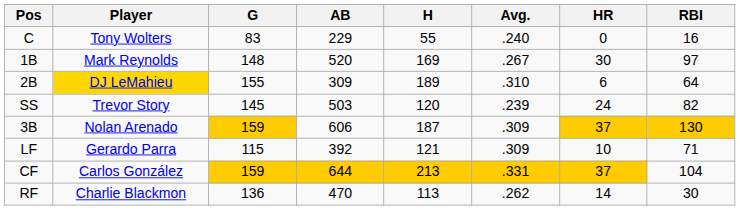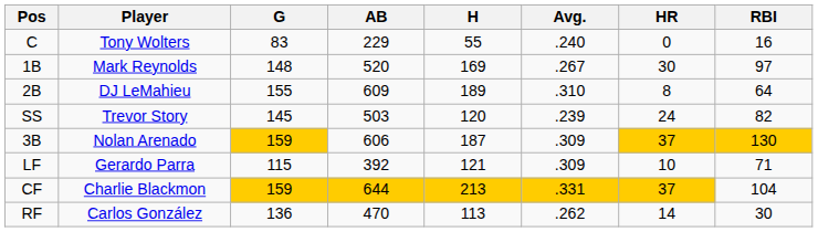2B | Player: gold background -> no background
2B | AB: 309 -> 609
2B | HR: 6 -> 8
CF | Player: Carlos González -> Charlie Blackmon
RF | Player: Charlie Blackmon -> Carlos González
